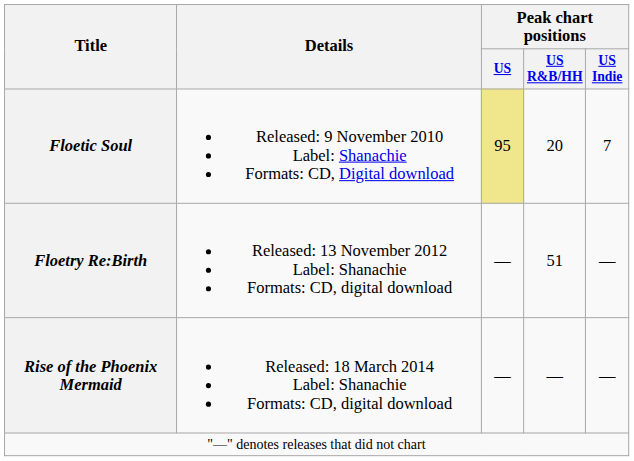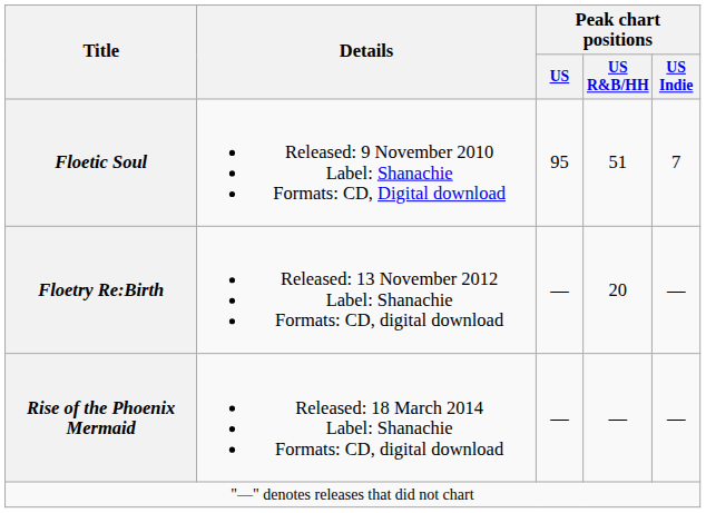Floetic Soul | Peak chart positions / US: khaki background -> no background
Floetic Soul | Peak chart positions / US R&B/HH: 20 -> 51
Floetry Re:Birth | Peak chart positions / US R&B/HH: 51 -> 20
